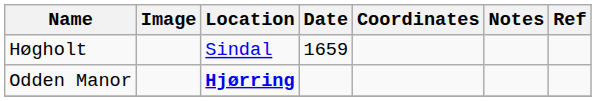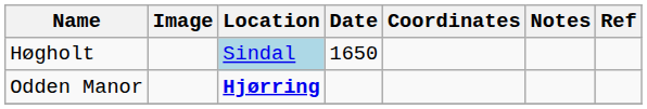Høgholt | Location: no background -> lightblue background
Høgholt | Date: 1659 -> 1650
